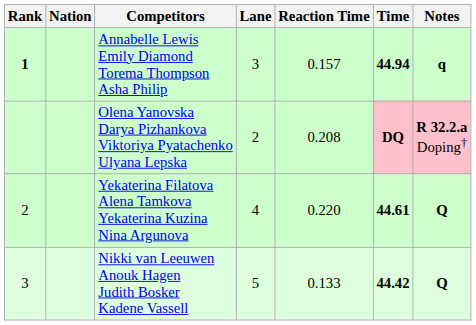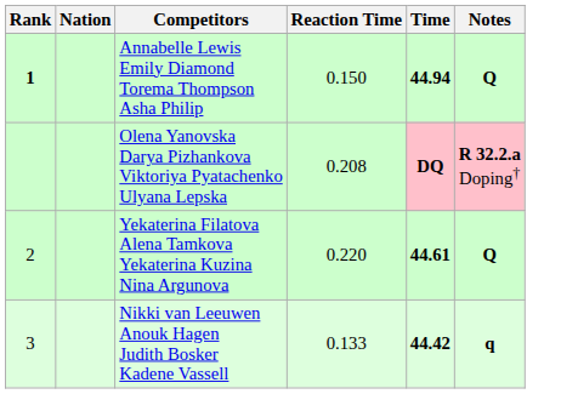- column: Lane | 3 | 2 | 4 | 5
Annabelle Lewis Emily Diamond Torema Thompson Asha Philip | Reaction Time: 0.157 -> 0.150
Annabelle Lewis Emily Diamond Torema Thompson Asha Philip | Notes: q -> Q
Nikki van Leeuwen Anouk Hagen Judith Bosker Kadene Vassell | Notes: Q -> q
